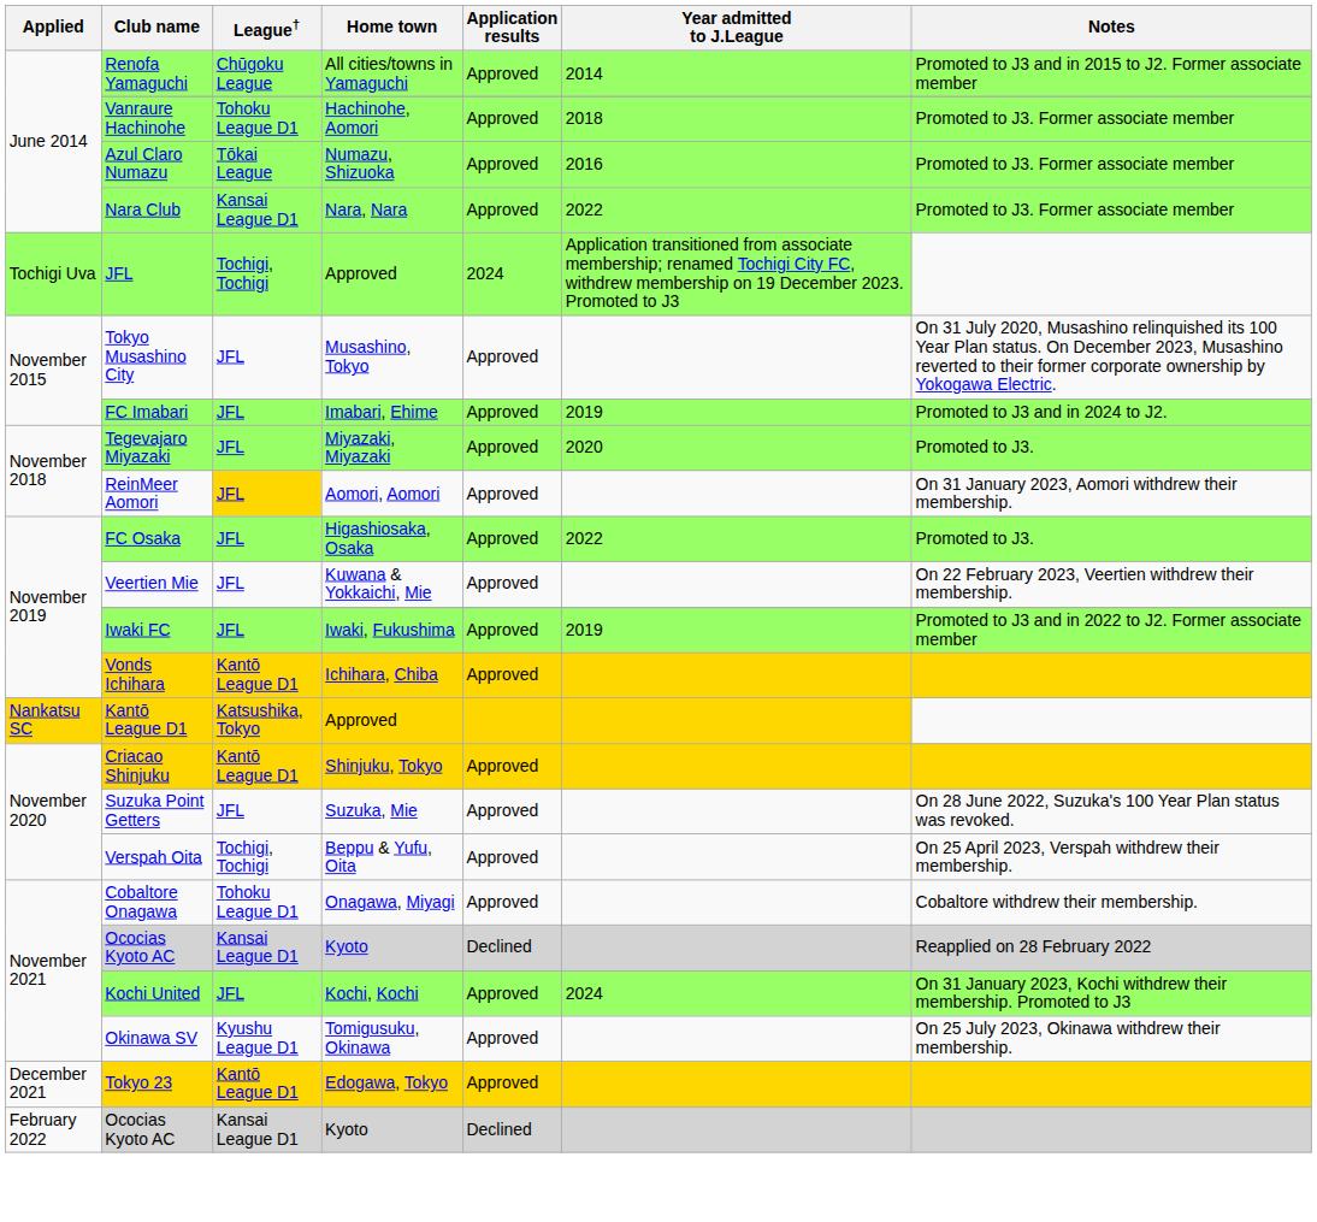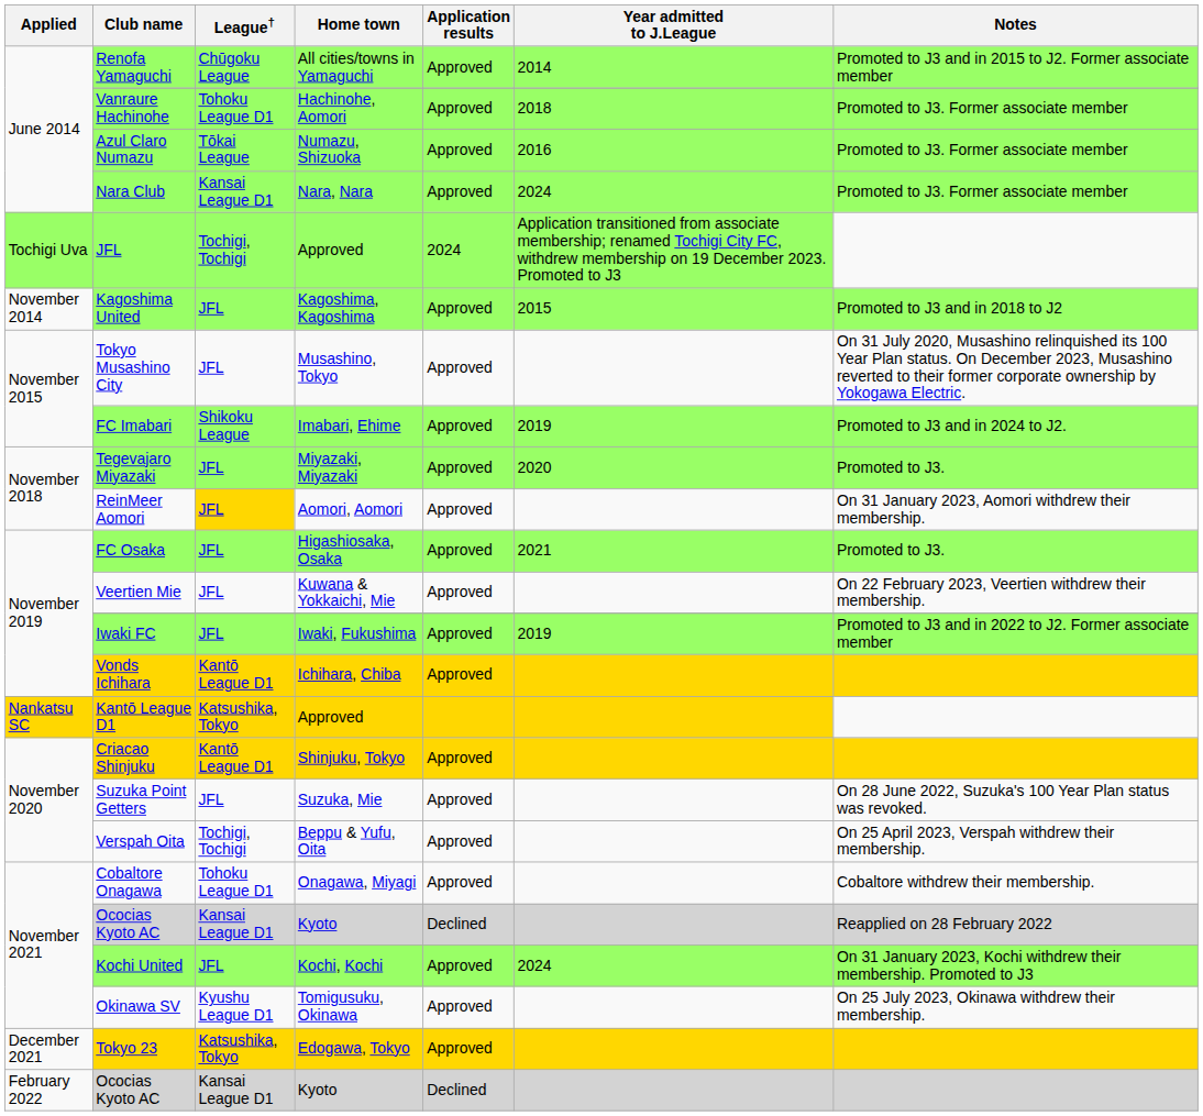Nara Club | Year admitted to J.League: 2022 -> 2024
+ row: November 2014 | Kagoshima United | JFL | Kagoshima, Kagoshima | Approved | 2015 | Promoted to J3 and in 2018 to J2
FC Imabari | League†: JFL -> Shikoku League
FC Osaka | Year admitted to J.League: 2022 -> 2021
Tokyo 23 | League†: Kantō League D1 -> Katsushika, Tokyo
